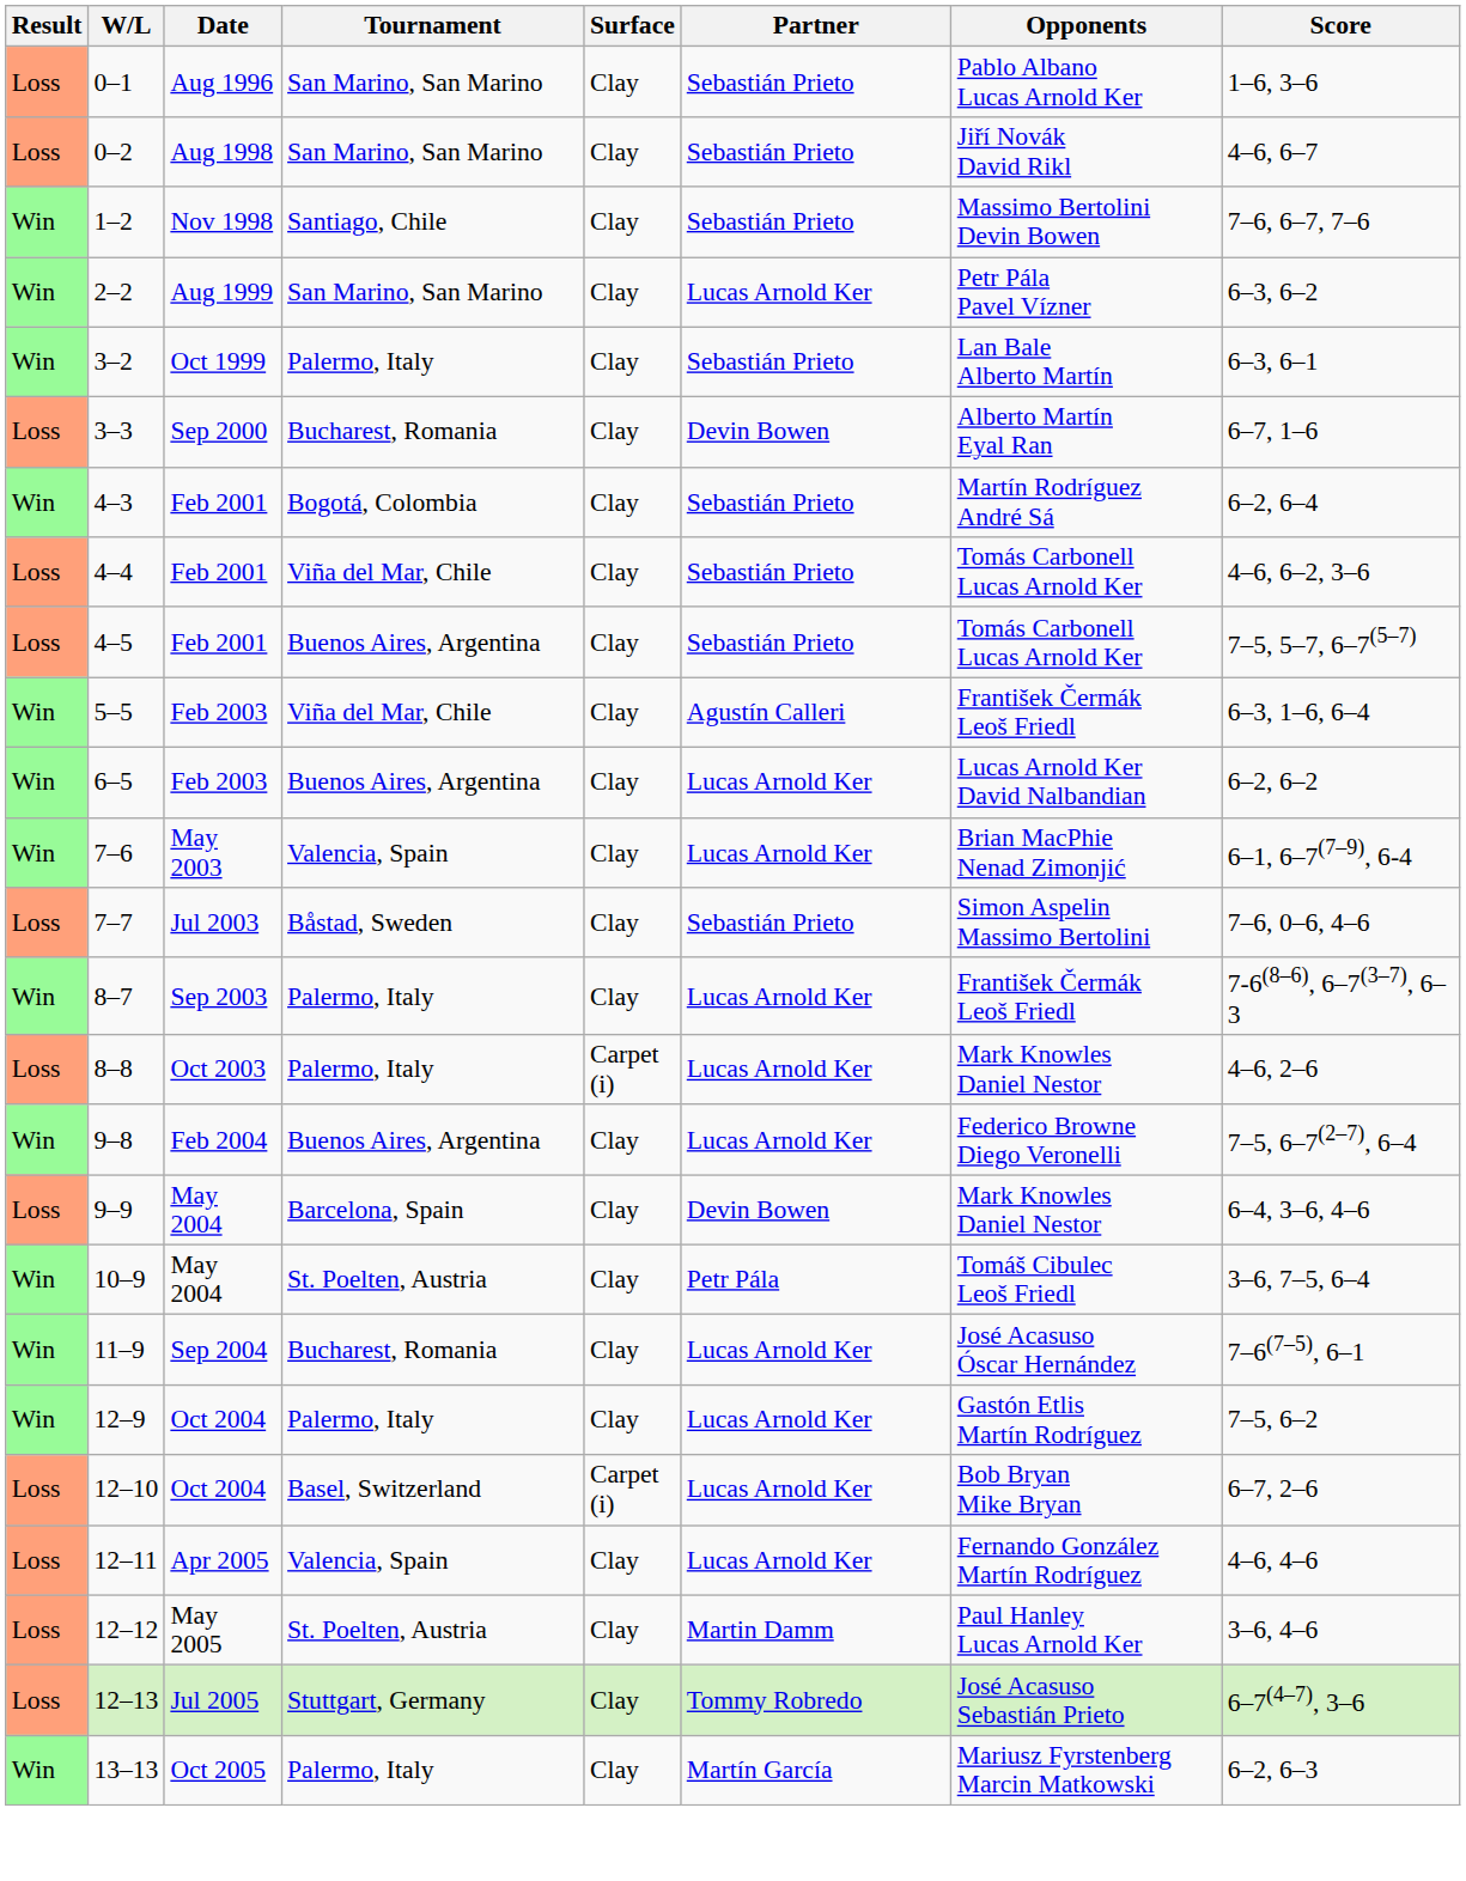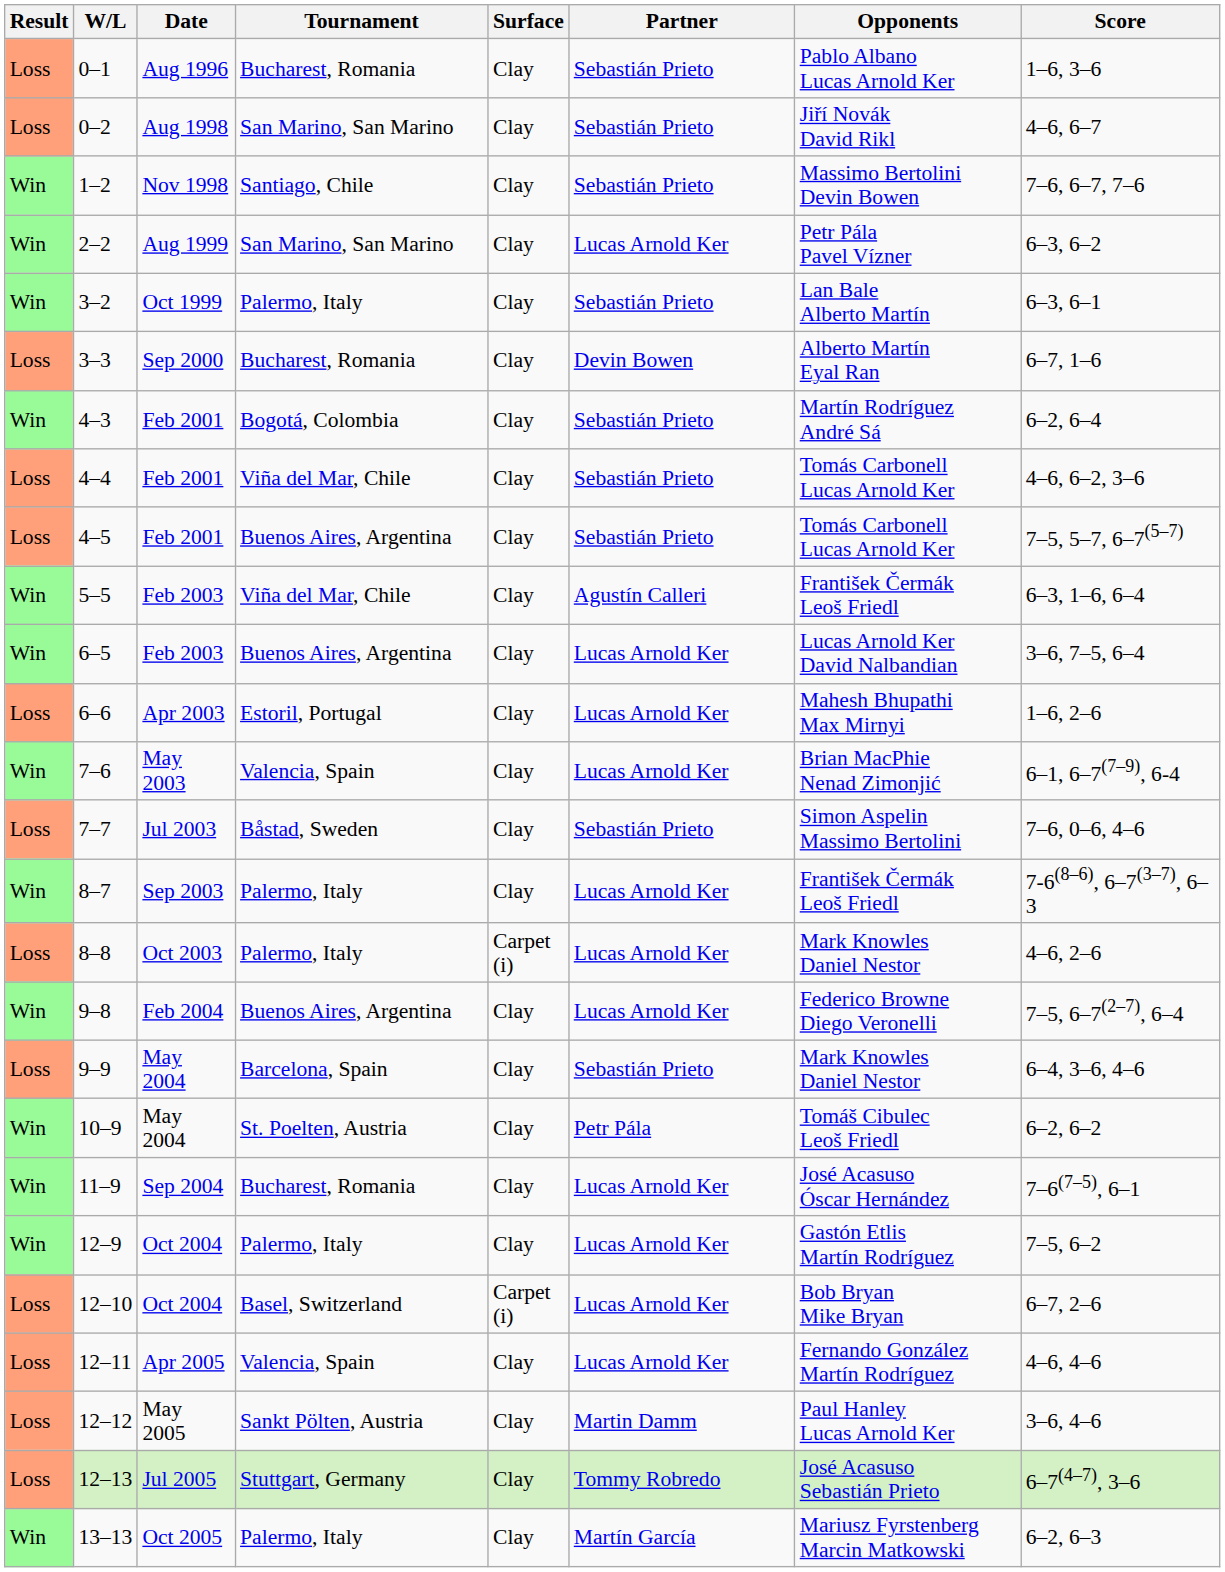0–1 | Tournament: San Marino, San Marino -> Bucharest, Romania
6–5 | Score: 6–2, 6–2 -> 3–6, 7–5, 6–4
+ row: Loss | 6–6 | Apr 2003 | Estoril, Portugal | Clay | Lucas Arnold Ker | Mahesh Bhupathi Max Mirnyi | 1–6, 2–6
9–9 | Partner: Devin Bowen -> Sebastián Prieto
10–9 | Score: 3–6, 7–5, 6–4 -> 6–2, 6–2
12–12 | Tournament: St. Poelten, Austria -> Sankt Pölten, Austria
